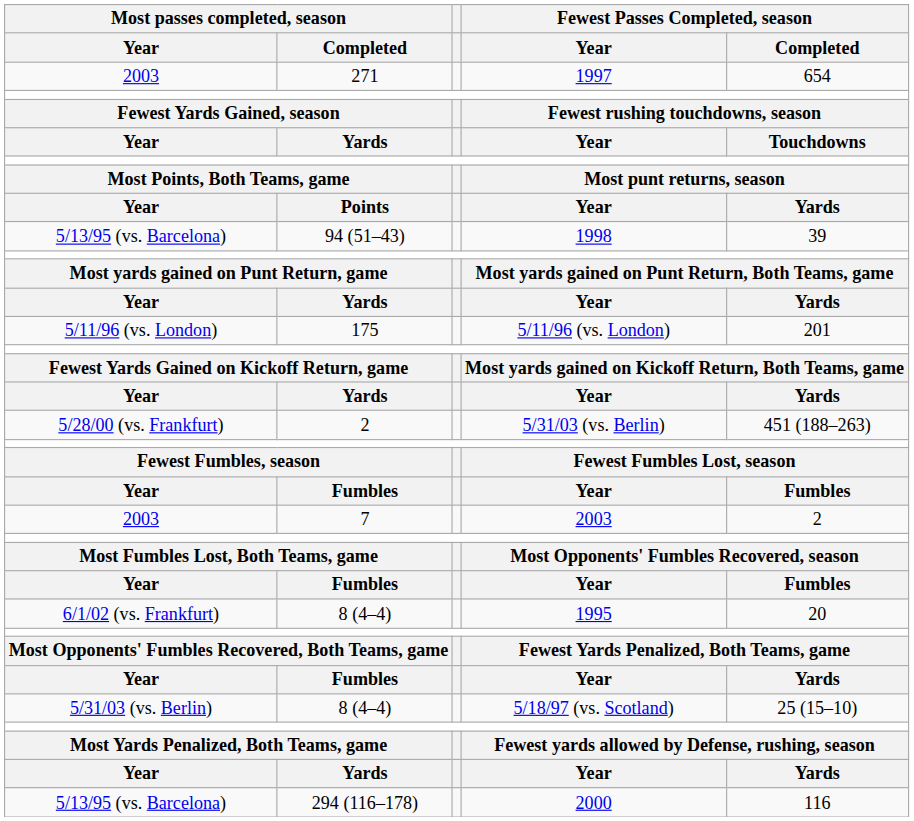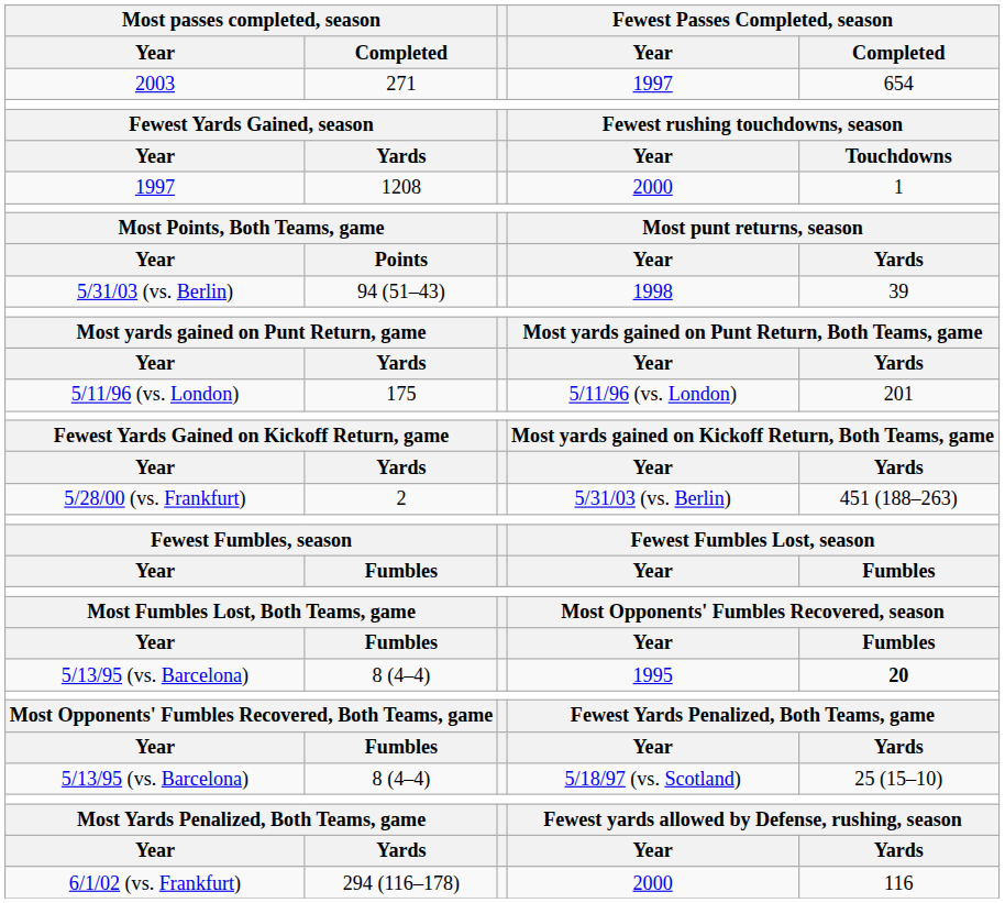+ row: 1997 | 1208 | 2000 | 1
94 (51–43) | Most passes completed, season / Year: 5/13/95 (vs. Barcelona) -> 5/31/03 (vs. Berlin)
- row: 2003 | 7 | 2003 | 2
8 (4–4) / 1995 | Most passes completed, season / Year: 6/1/02 (vs. Frankfurt) -> 5/13/95 (vs. Barcelona)
8 (4–4) / 1995 | Fewest Passes Completed, season / Completed: normal -> bold
8 (4–4) / 5/18/97 (vs. Scotland) | Most passes completed, season / Year: 5/31/03 (vs. Berlin) -> 5/13/95 (vs. Barcelona)
294 (116–178) | Most passes completed, season / Year: 5/13/95 (vs. Barcelona) -> 6/1/02 (vs. Frankfurt)
